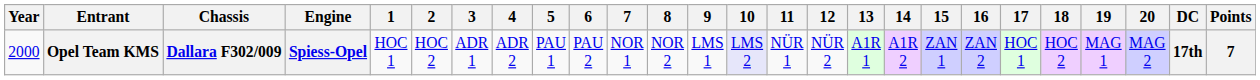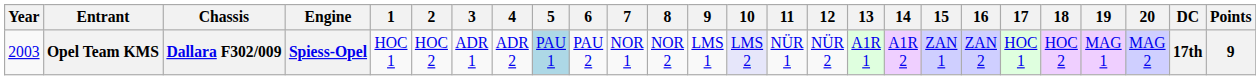Opel Team KMS | Year: 2000 -> 2003
Opel Team KMS | 5: no background -> lightblue background
Opel Team KMS | Points: 7 -> 9
